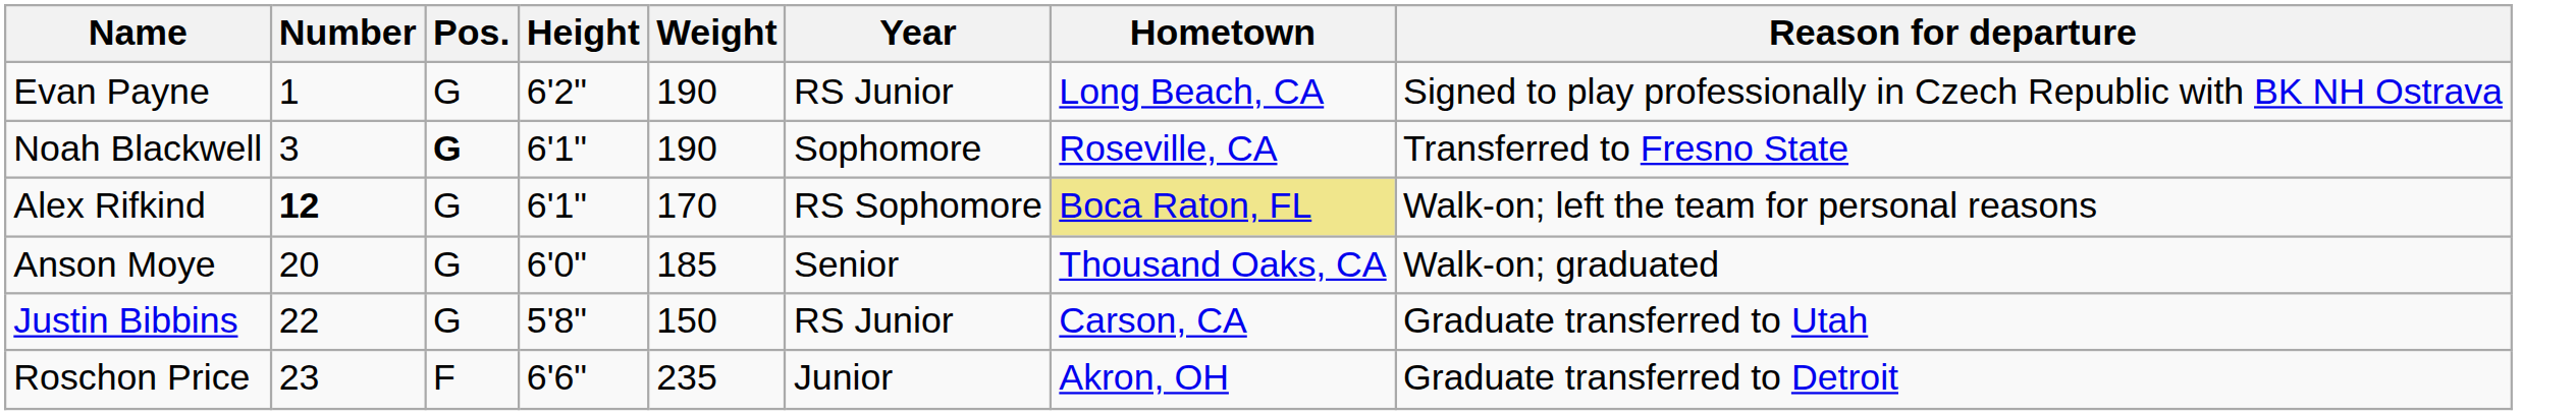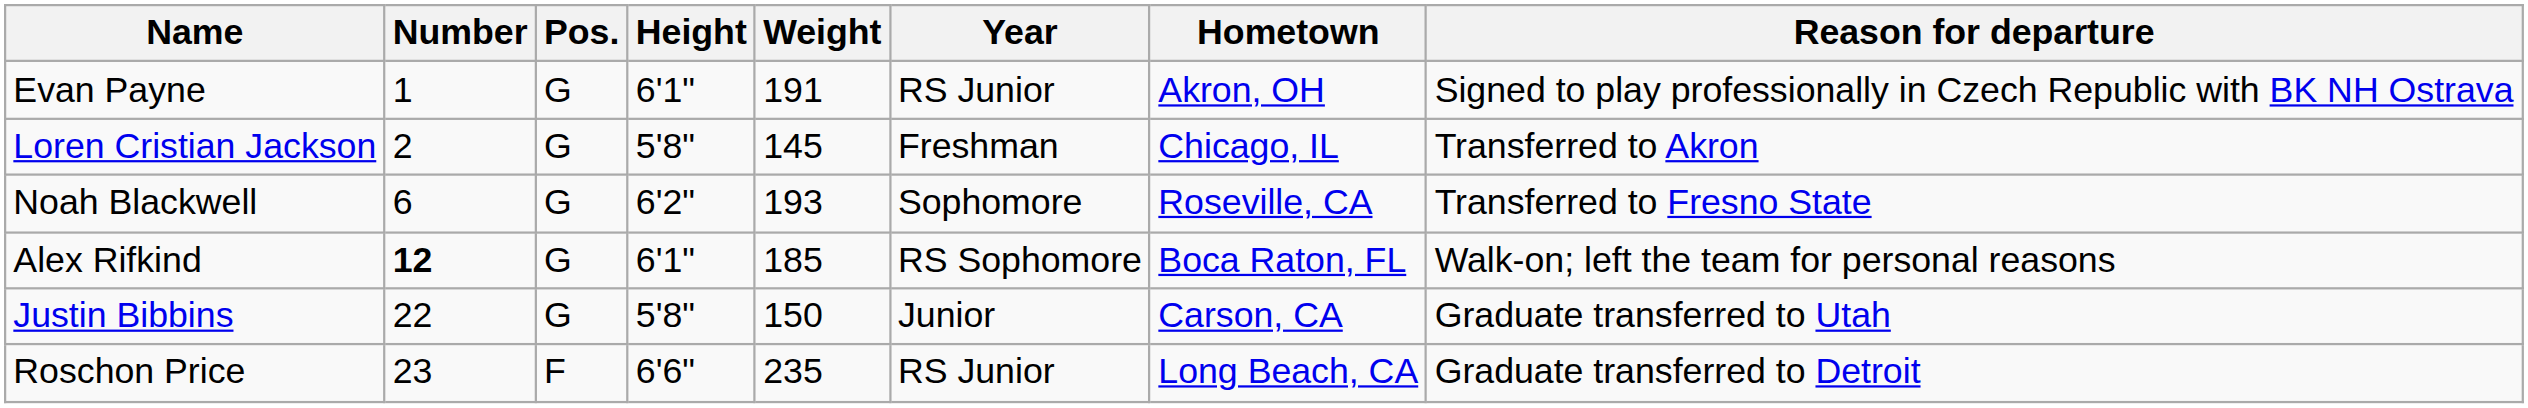Evan Payne | Height: 6'2" -> 6'1"
Evan Payne | Weight: 190 -> 191
Evan Payne | Hometown: Long Beach, CA -> Akron, OH
+ row: Loren Cristian Jackson | 2 | G | 5'8" | 145 | Freshman | Chicago, IL | Transferred to Akron
Noah Blackwell | Number: 3 -> 6
Noah Blackwell | Pos.: bold -> normal
Noah Blackwell | Height: 6'1" -> 6'2"
Noah Blackwell | Weight: 190 -> 193
Alex Rifkind | Weight: 170 -> 185
Alex Rifkind | Hometown: khaki background -> no background
- row: Anson Moye | 20 | G | 6'0" | 185 | Senior | Thousand Oaks, CA | Walk-on; graduated
Justin Bibbins | Year: RS Junior -> Junior
Roschon Price | Year: Junior -> RS Junior
Roschon Price | Hometown: Akron, OH -> Long Beach, CA
